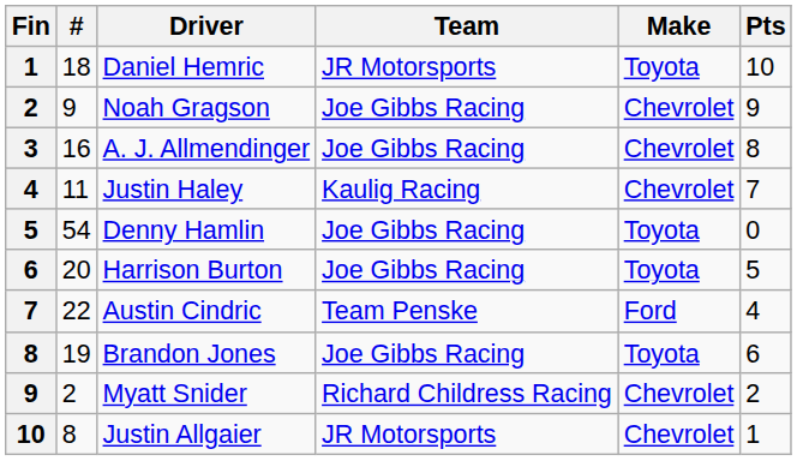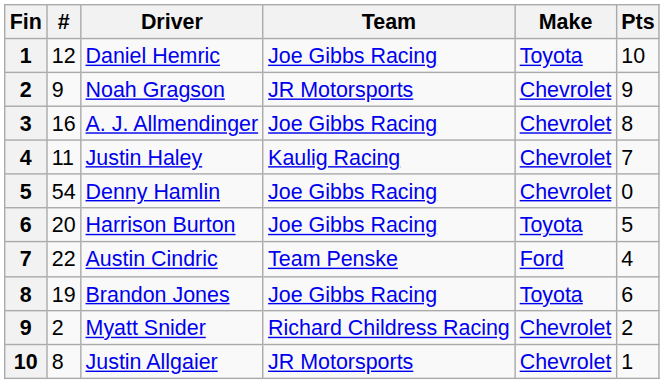Daniel Hemric | #: 18 -> 12
Daniel Hemric | Team: JR Motorsports -> Joe Gibbs Racing
Noah Gragson | Team: Joe Gibbs Racing -> JR Motorsports
Denny Hamlin | Make: Toyota -> Chevrolet
